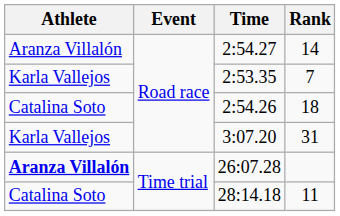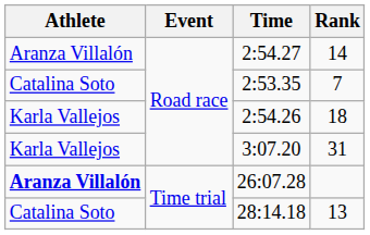2:53.35 | Athlete: Karla Vallejos -> Catalina Soto
2:54.26 | Athlete: Catalina Soto -> Karla Vallejos
28:14.18 | Rank: 11 -> 13
